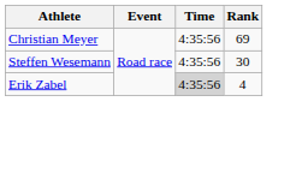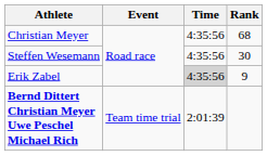Christian Meyer | Rank: 69 -> 68
Erik Zabel | Rank: 4 -> 9
+ row: Bernd Dittert Christian Meyer Uwe Peschel Michael Rich | Team time trial | 2:01:39
